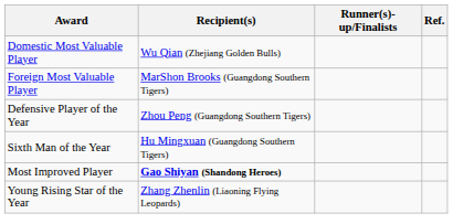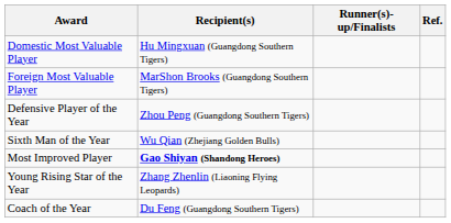Domestic Most Valuable Player | Recipient(s): Wu Qian (Zhejiang Golden Bulls) -> Hu Mingxuan (Guangdong Southern Tigers)
Sixth Man of the Year | Recipient(s): Hu Mingxuan (Guangdong Southern Tigers) -> Wu Qian (Zhejiang Golden Bulls)
+ row: Coach of the Year | Du Feng (Guangdong Southern Tigers)
